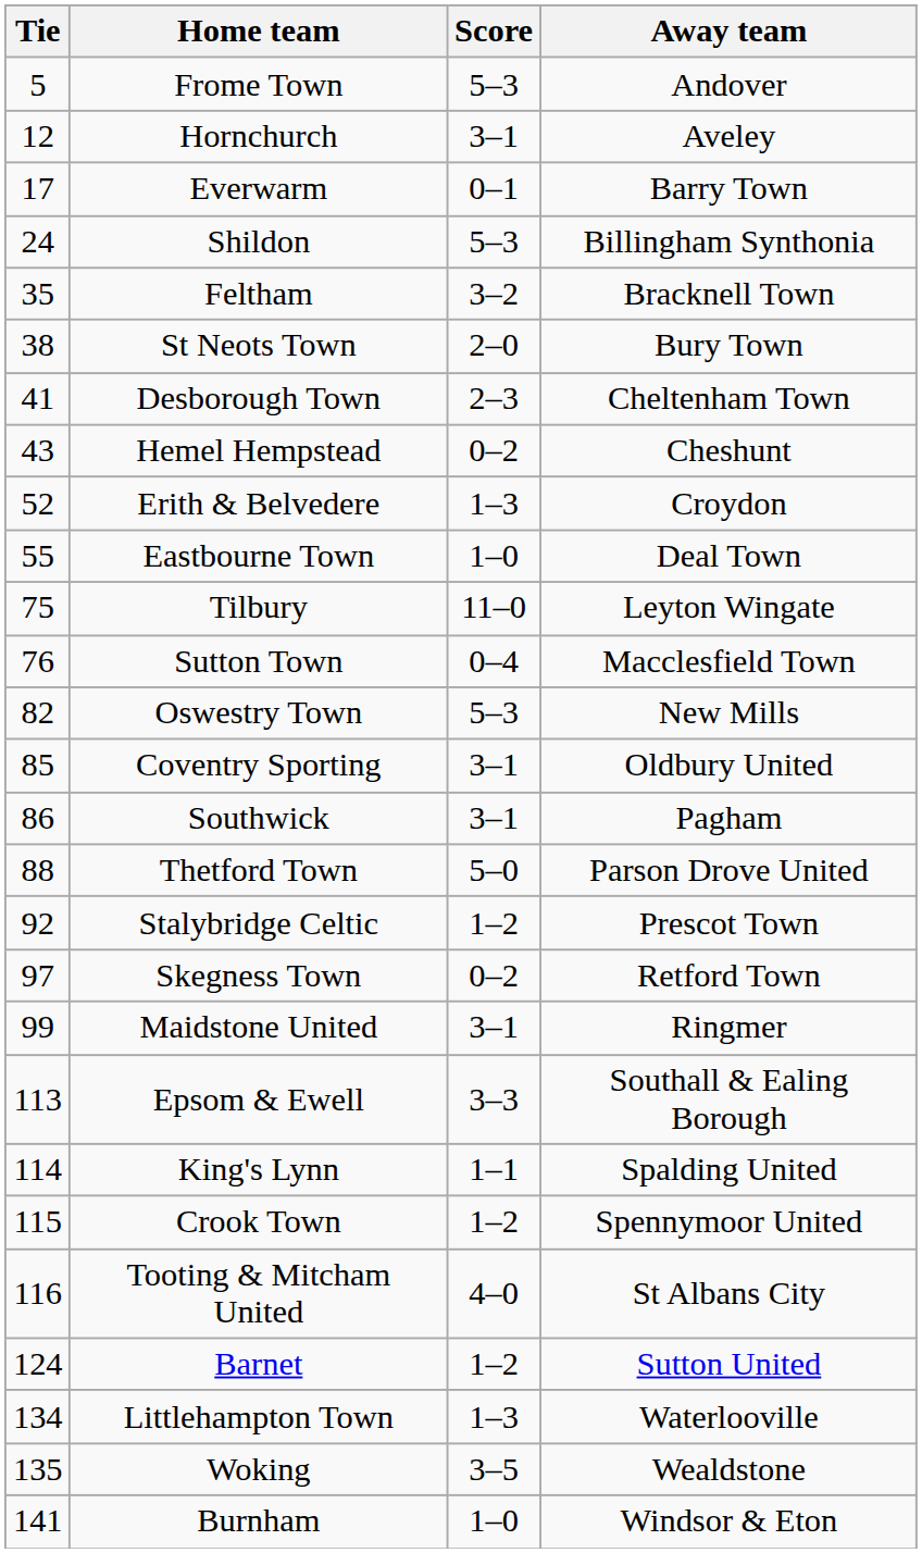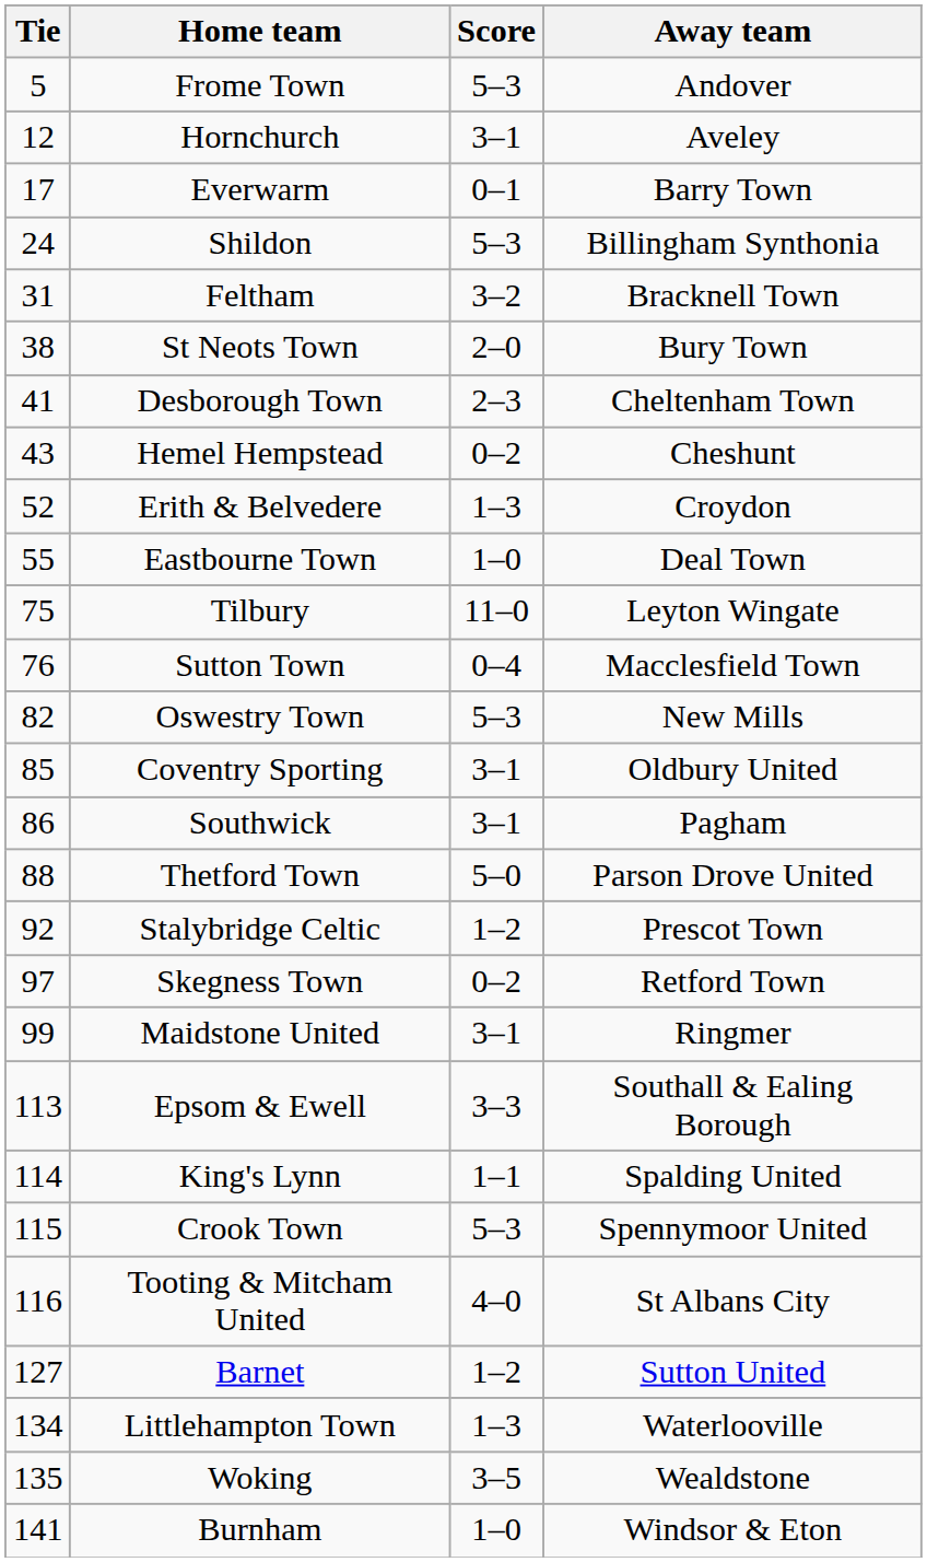Feltham | Tie: 35 -> 31
Crook Town | Score: 1–2 -> 5–3
Barnet | Tie: 124 -> 127
